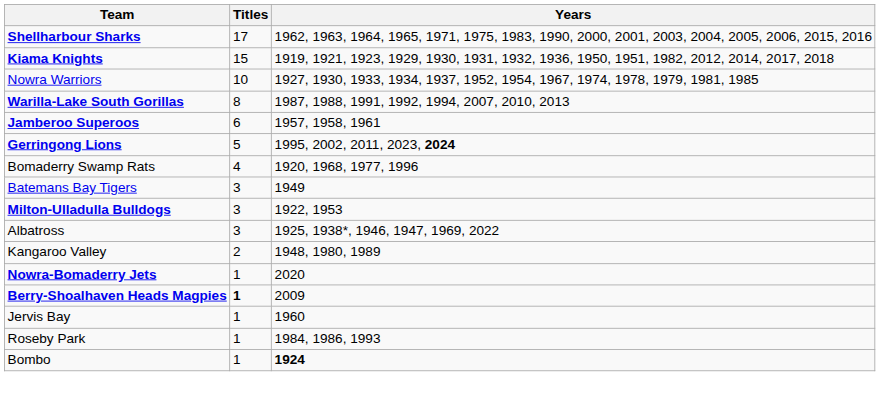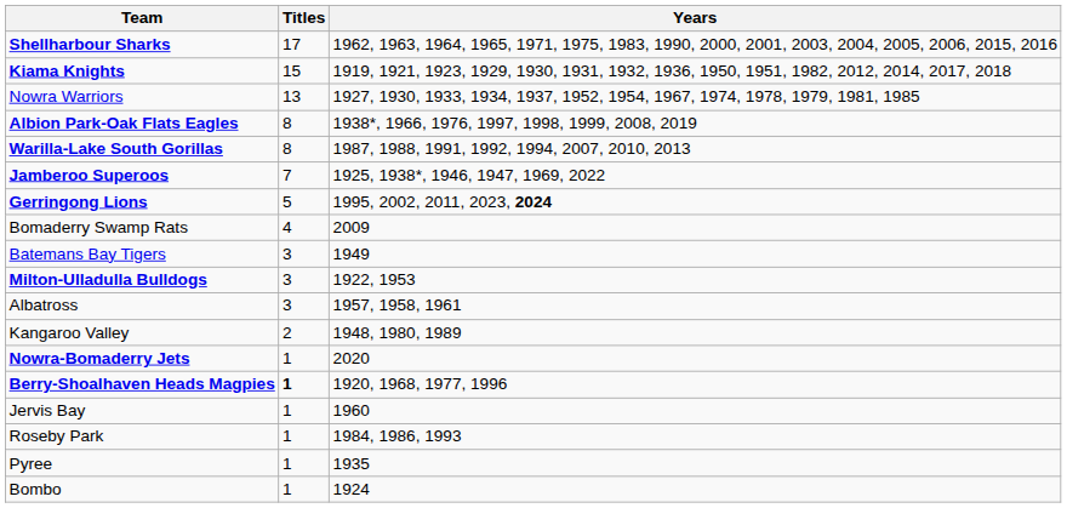Nowra Warriors | Titles: 10 -> 13
+ row: Albion Park-Oak Flats Eagles | 8 | 1938*, 1966, 1976, 1997, 1998, 1999, 2008, 2019
Jamberoo Superoos | Titles: 6 -> 7
Jamberoo Superoos | Years: 1957, 1958, 1961 -> 1925, 1938*, 1946, 1947, 1969, 2022
Bomaderry Swamp Rats | Years: 1920, 1968, 1977, 1996 -> 2009
Albatross | Years: 1925, 1938*, 1946, 1947, 1969, 2022 -> 1957, 1958, 1961
Berry-Shoalhaven Heads Magpies | Years: 2009 -> 1920, 1968, 1977, 1996
+ row: Pyree | 1 | 1935
Bombo | Years: bold -> normal
